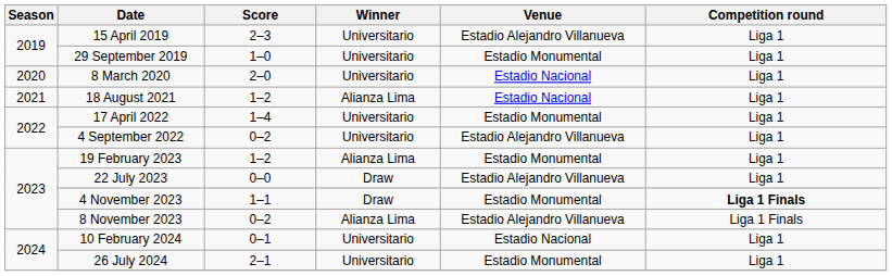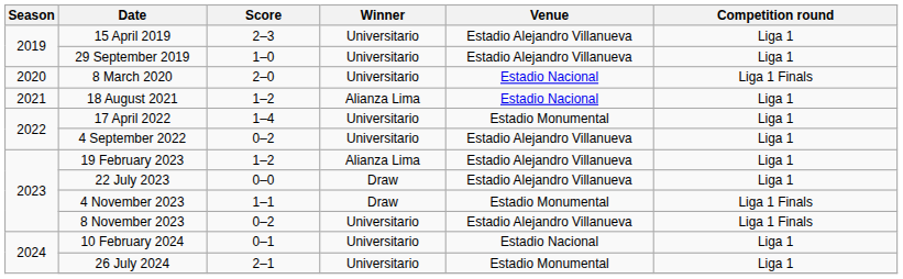29 September 2019 | Venue: Estadio Monumental -> Estadio Alejandro Villanueva
8 March 2020 | Competition round: Liga 1 -> Liga 1 Finals
19 February 2023 | Venue: Estadio Monumental -> Estadio Alejandro Villanueva
4 November 2023 | Competition round: bold -> normal
8 November 2023 | Winner: Alianza Lima -> Universitario
